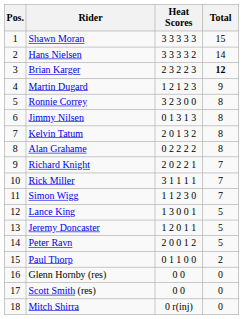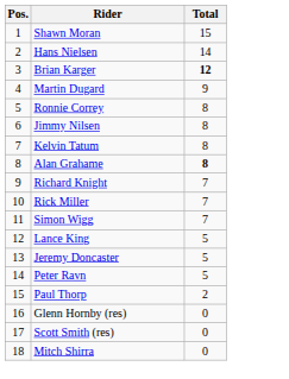- column: Heat Scores | 3 3 3 3 3 | 3 3 3 3 2 | 2 3 2 2 3 | 1 2 1 2 3 | 3 2 3 0 0 | 0 1 3 1 3 | 2 0 1 3 2 | 0 2 2 2 2 | 2 0 2 2 1 | 3 1 1 1 1 | 1 1 2 3 0 | 1 3 0 0 1 | 1 2 0 1 1 | 2 0 0 1 2 | 0 1 1 0 0 | 0 0 | 0 0 | 0 r(inj)
Alan Grahame | Total: normal -> bold
